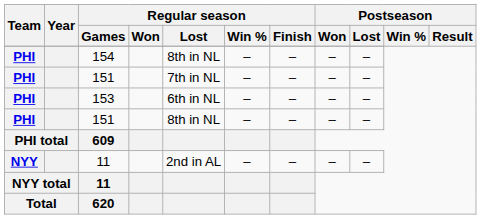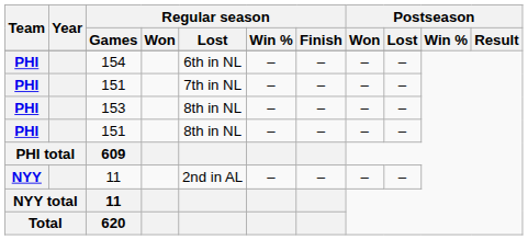154 | Regular season / Lost: 8th in NL -> 6th in NL
153 | Regular season / Lost: 6th in NL -> 8th in NL
